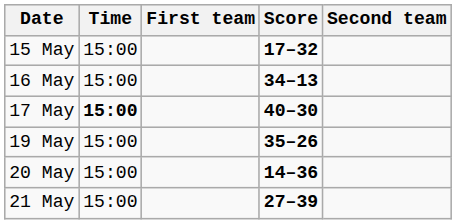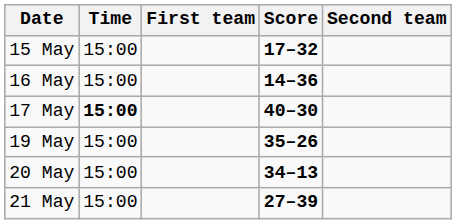16 May | Score: 34–13 -> 14–36
20 May | Score: 14–36 -> 34–13
